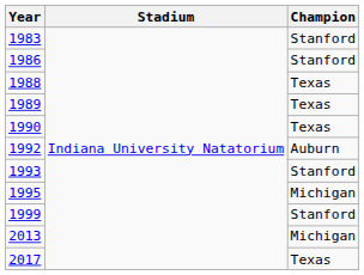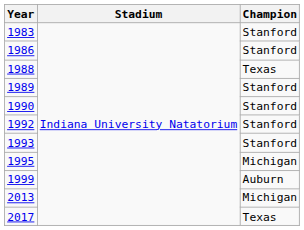1989 | Champion: Texas -> Stanford
1990 | Champion: Texas -> Stanford
1992 | Champion: Auburn -> Stanford
1999 | Champion: Stanford -> Auburn
